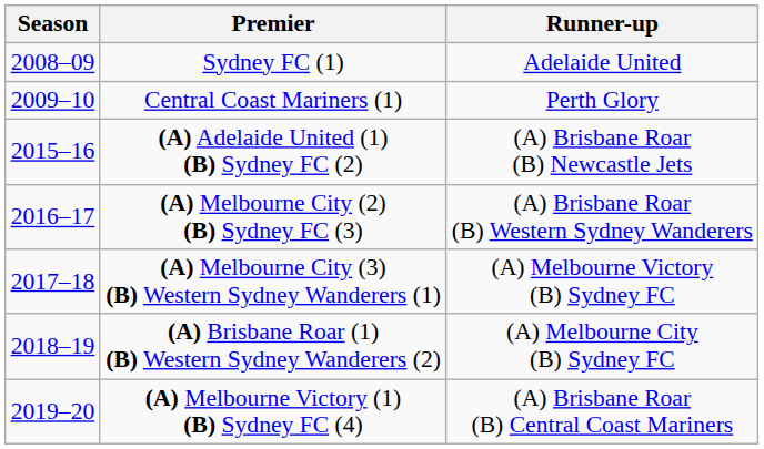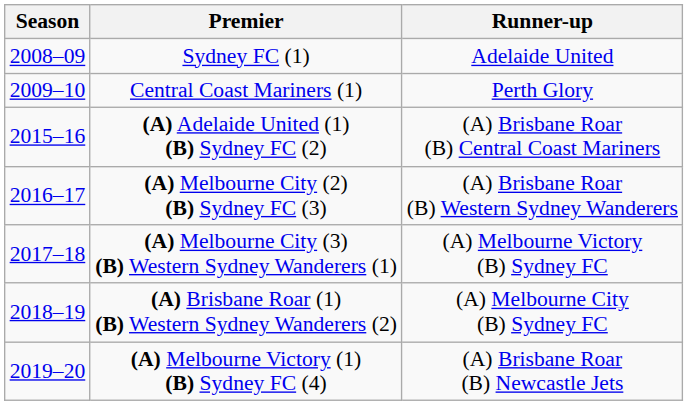(A) Adelaide United (1) (B) Sydney FC (2) | Runner-up: (A) Brisbane Roar (B) Newcastle Jets -> (A) Brisbane Roar (B) Central Coast Mariners
(A) Melbourne Victory (1) (B) Sydney FC (4) | Runner-up: (A) Brisbane Roar (B) Central Coast Mariners -> (A) Brisbane Roar (B) Newcastle Jets
